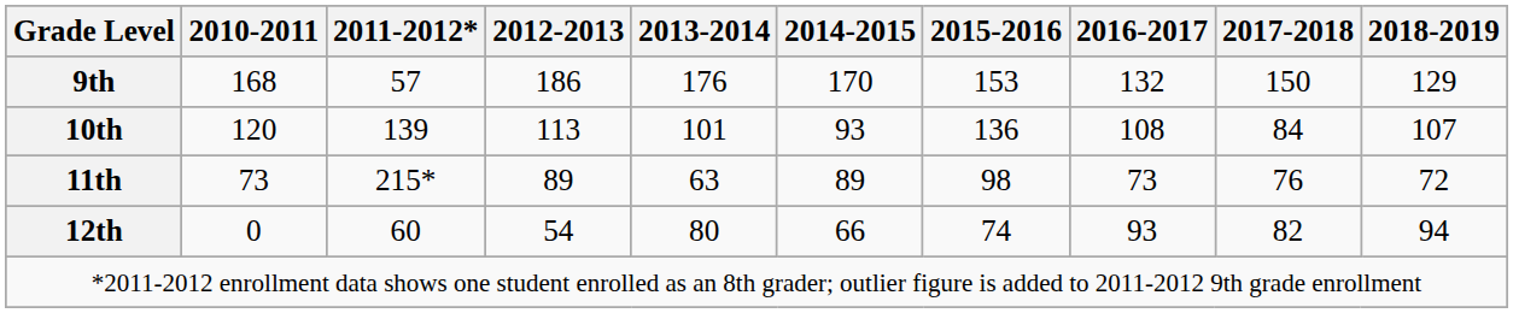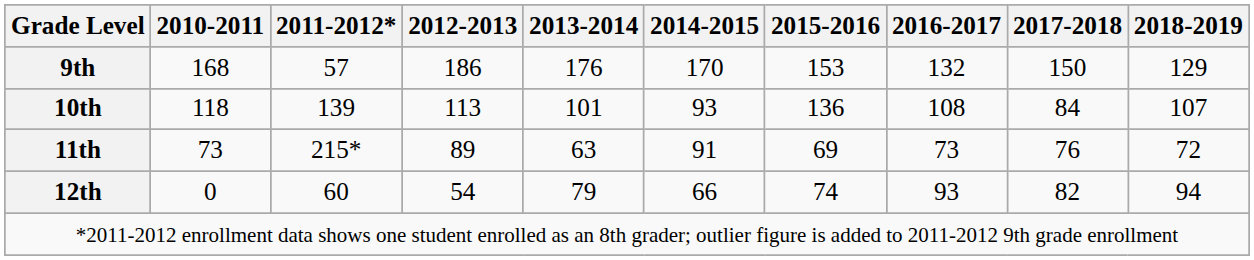10th | 2010-2011: 120 -> 118
11th | 2014-2015: 89 -> 91
11th | 2015-2016: 98 -> 69
12th | 2013-2014: 80 -> 79
